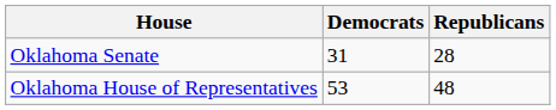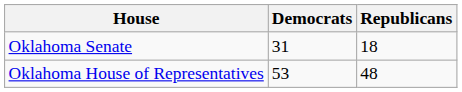Oklahoma Senate | Republicans: 28 -> 18
